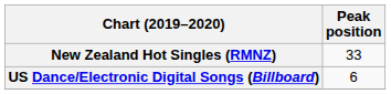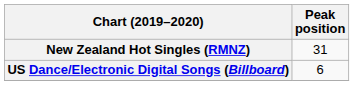New Zealand Hot Singles (RMNZ) | Peak position: 33 -> 31
